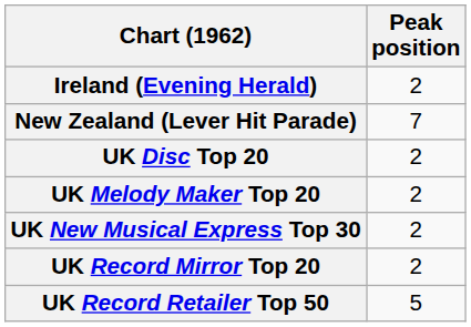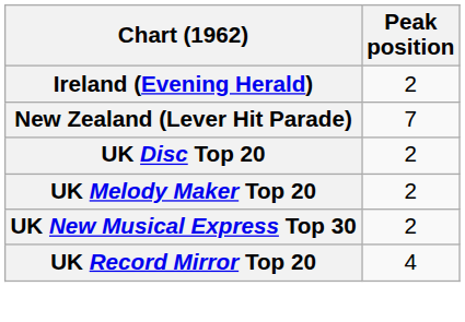UK Record Mirror Top 20 | Peak position: 2 -> 4
- row: UK Record Retailer Top 50 | 5
